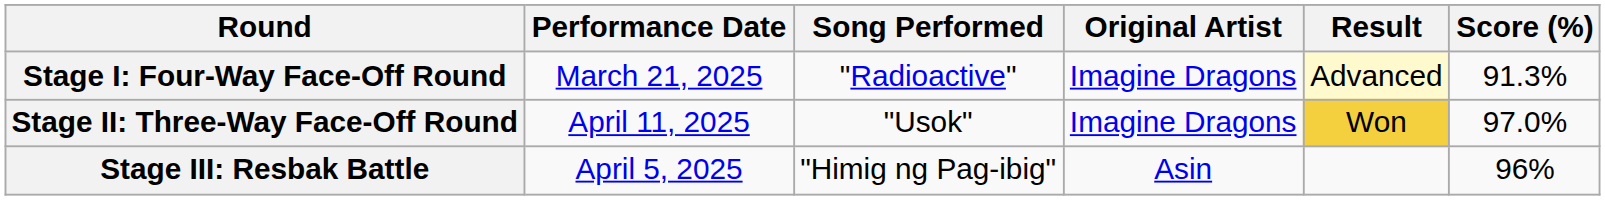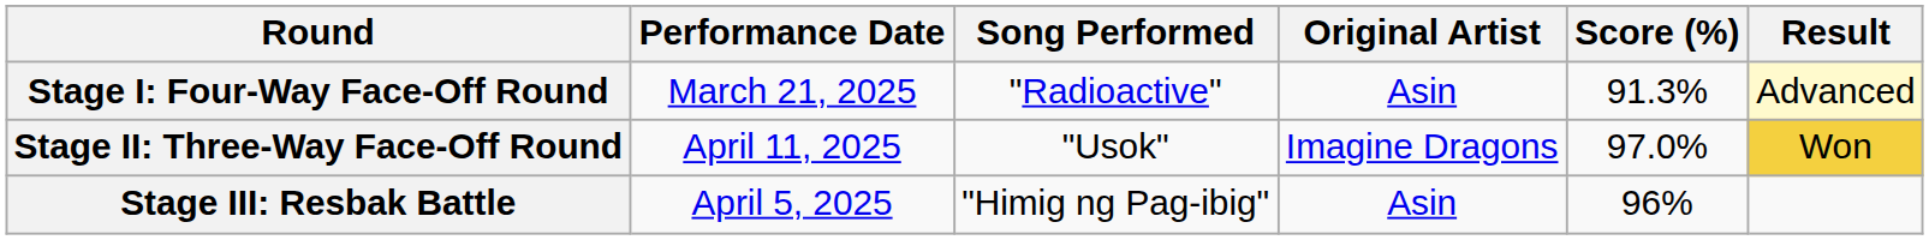columns swapped: Score (%) <-> Result
Stage I: Four-Way Face-Off Round | Original Artist: Imagine Dragons -> Asin
